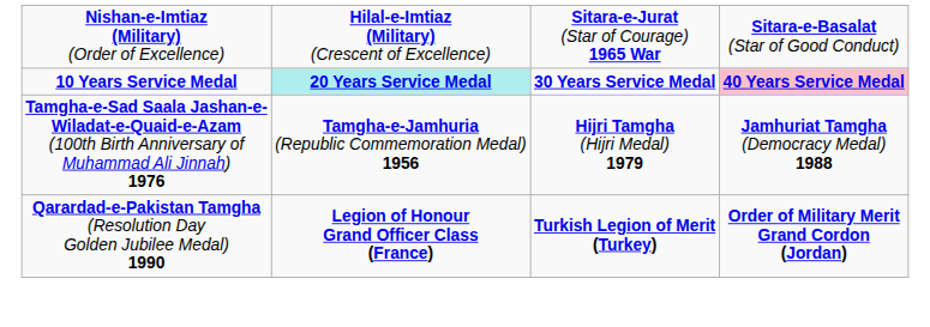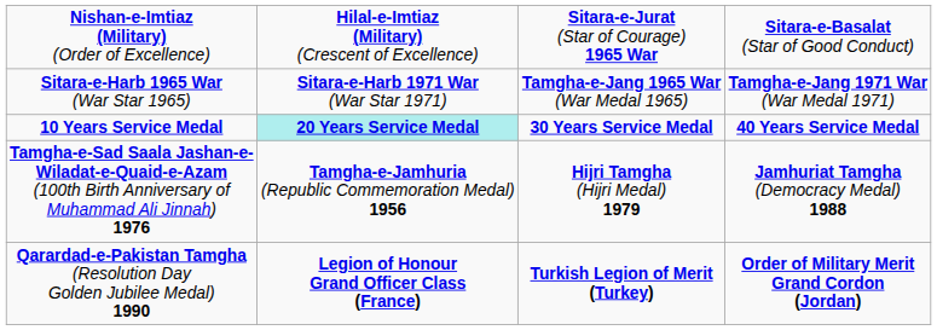+ row: Sitara-e-Harb 1965 War (War Star 1965) | Sitara-e-Harb 1971 War (War Star 1971) | Tamgha-e-Jang 1965 War (War Medal 1965) | Tamgha-e-Jang 1971 War (War Medal 1971)
10 Years Service Medal | column 4: pink background -> no background
